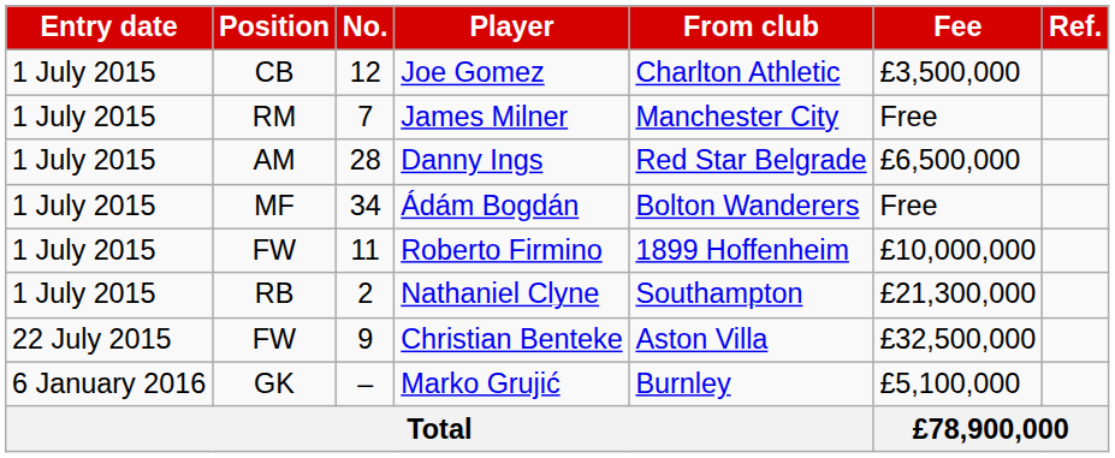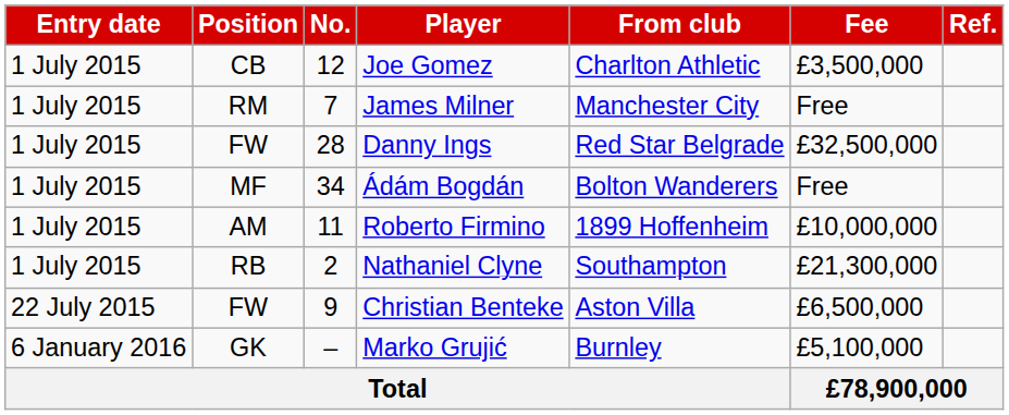Danny Ings | Position: AM -> FW
Danny Ings | Fee: £6,500,000 -> £32,500,000
Roberto Firmino | Position: FW -> AM
Christian Benteke | Fee: £32,500,000 -> £6,500,000
